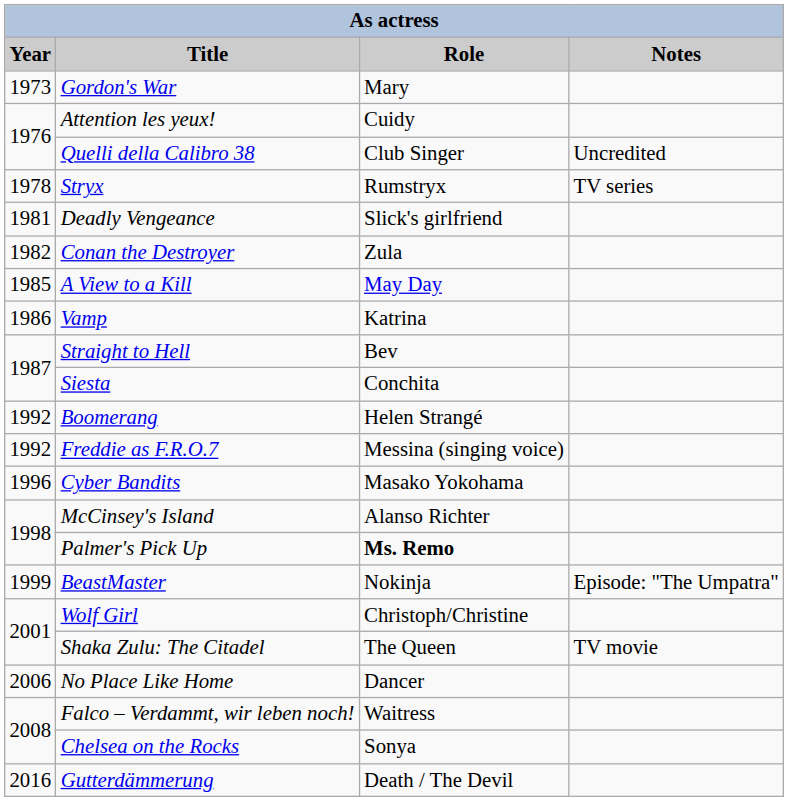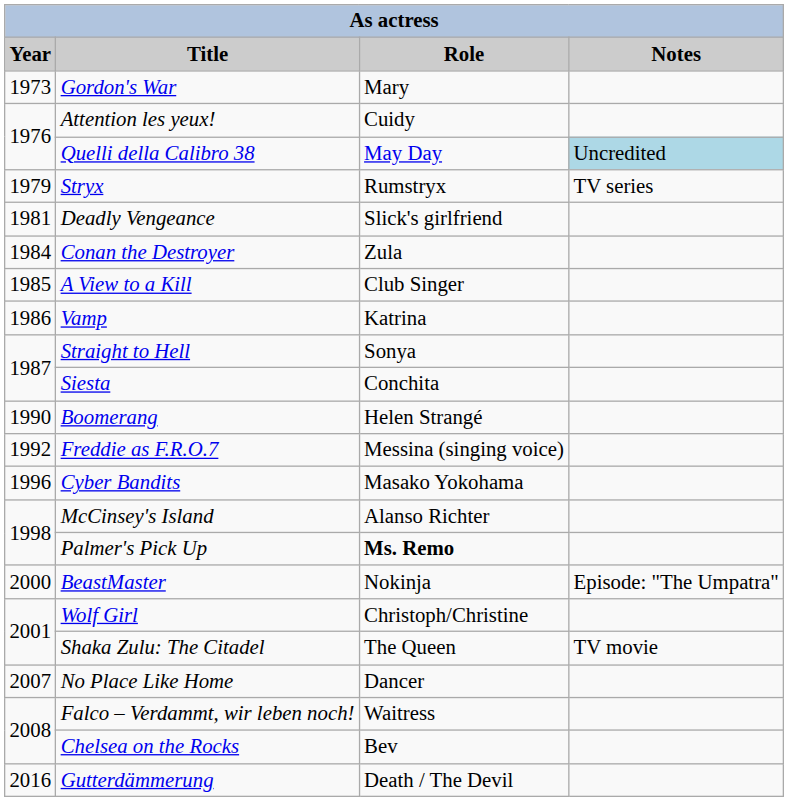Quelli della Calibro 38 | Role: Club Singer -> May Day
Quelli della Calibro 38 | Notes: no background -> lightblue background
Stryx | Year: 1978 -> 1979
Conan the Destroyer | Year: 1982 -> 1984
A View to a Kill | Role: May Day -> Club Singer
Straight to Hell | Role: Bev -> Sonya
Boomerang | Year: 1992 -> 1990
BeastMaster | Year: 1999 -> 2000
No Place Like Home | Year: 2006 -> 2007
Chelsea on the Rocks | Role: Sonya -> Bev
